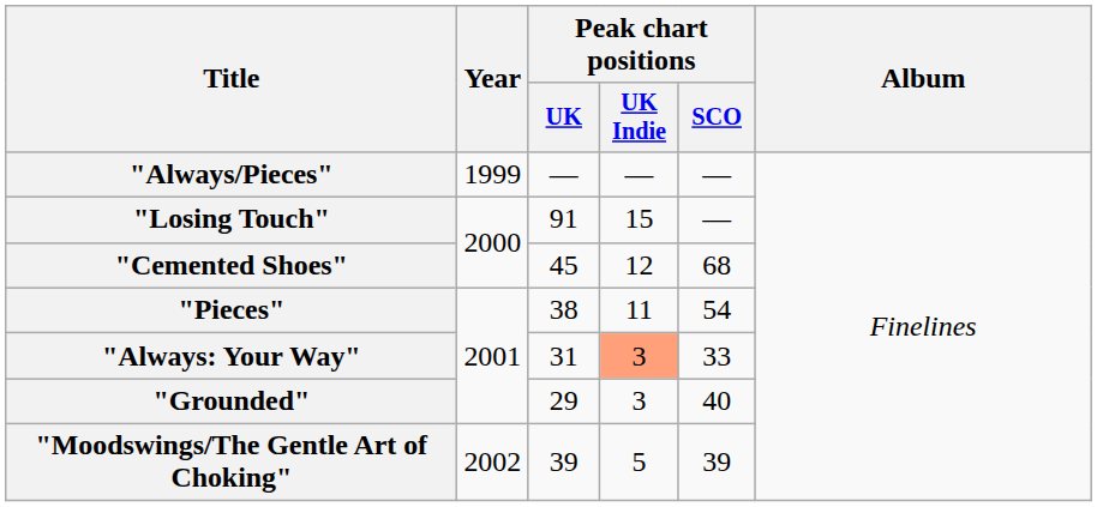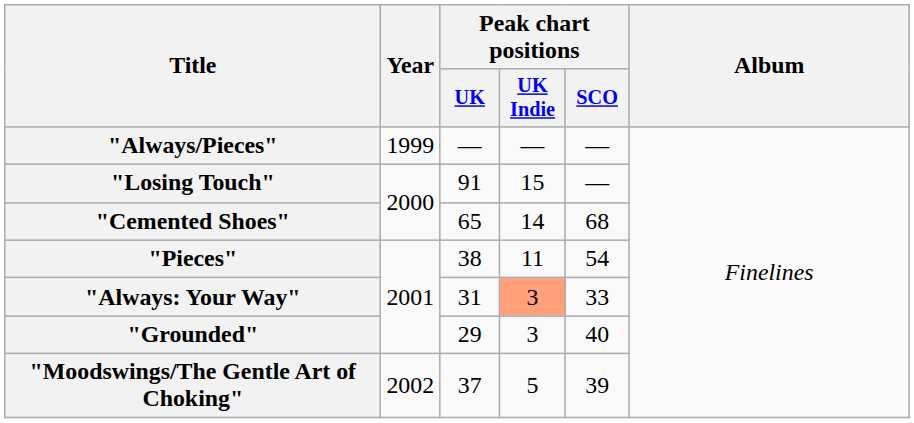"Cemented Shoes" | Peak chart positions / UK: 45 -> 65
"Cemented Shoes" | Peak chart positions / UK Indie: 12 -> 14
"Moodswings/The Gentle Art of Choking" | Peak chart positions / UK: 39 -> 37
